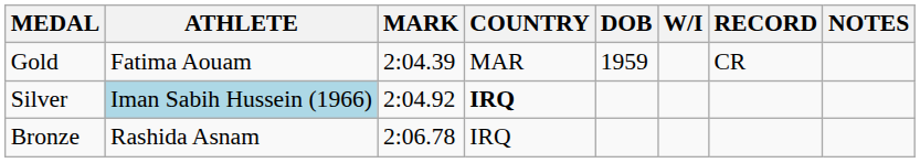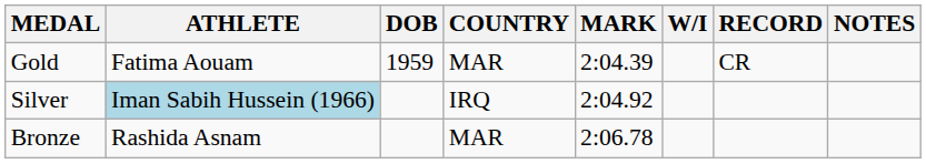columns swapped: DOB <-> MARK
Silver | COUNTRY: bold -> normal
Bronze | COUNTRY: IRQ -> MAR
